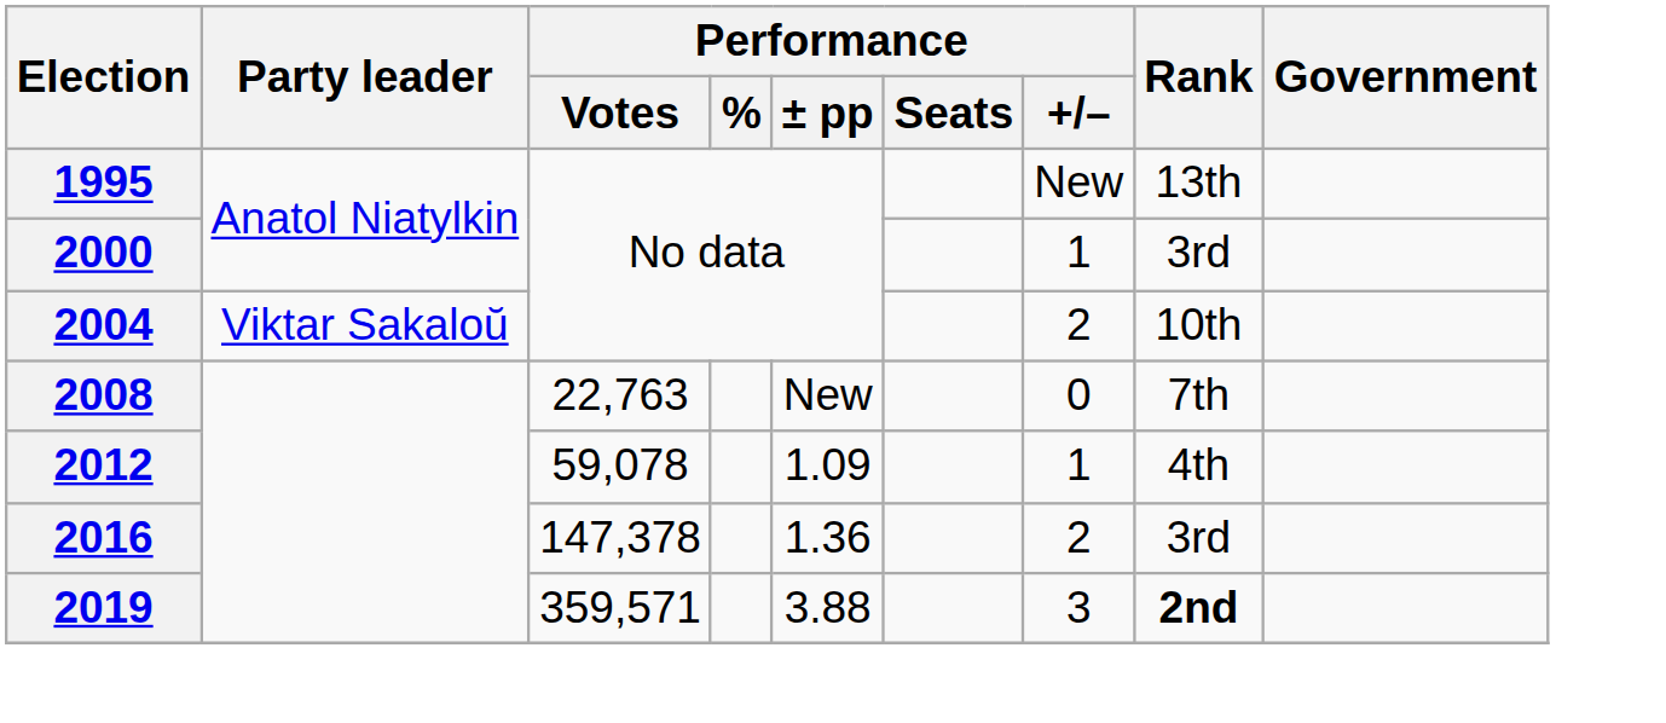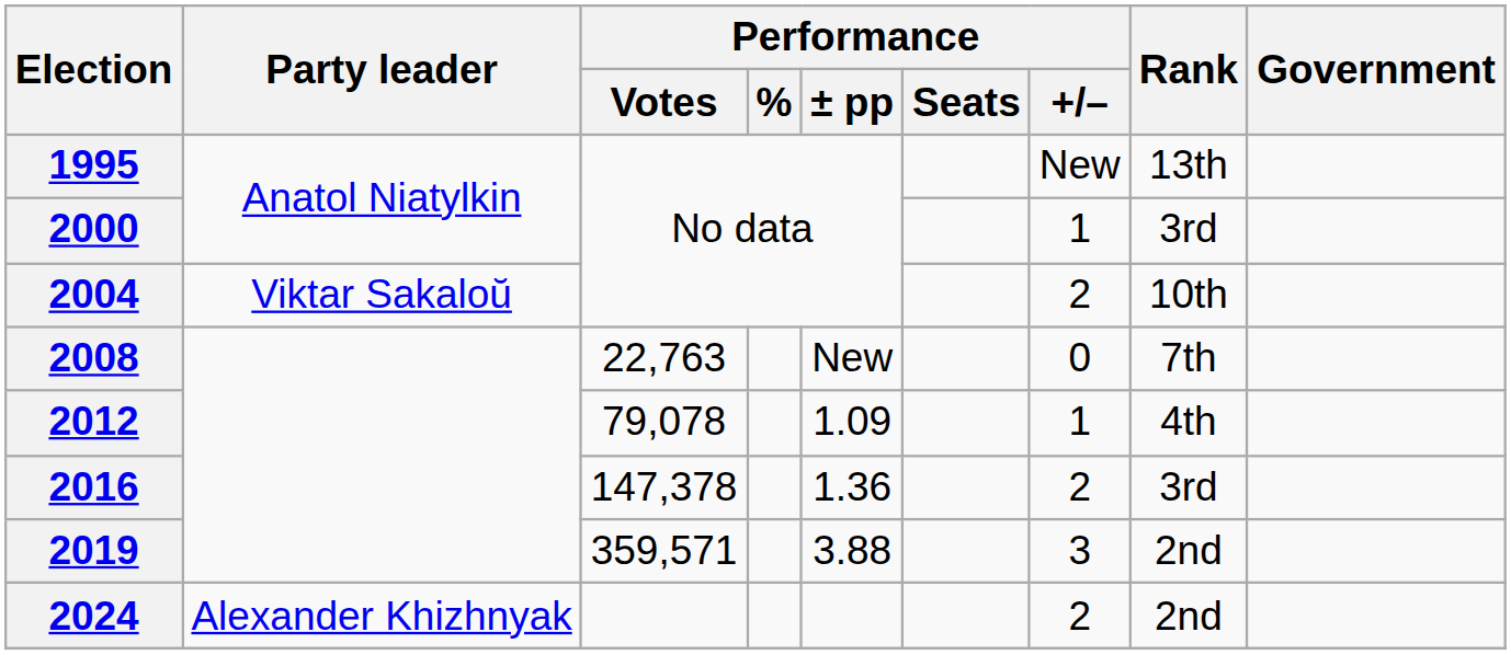2012 | Performance / Votes: 59,078 -> 79,078
2019 | Rank: bold -> normal
+ row: 2024 | Alexander Khizhnyak | 2 | 2nd
